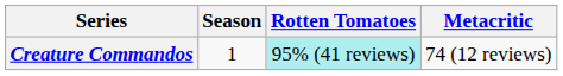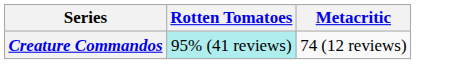- column: Season | 1
